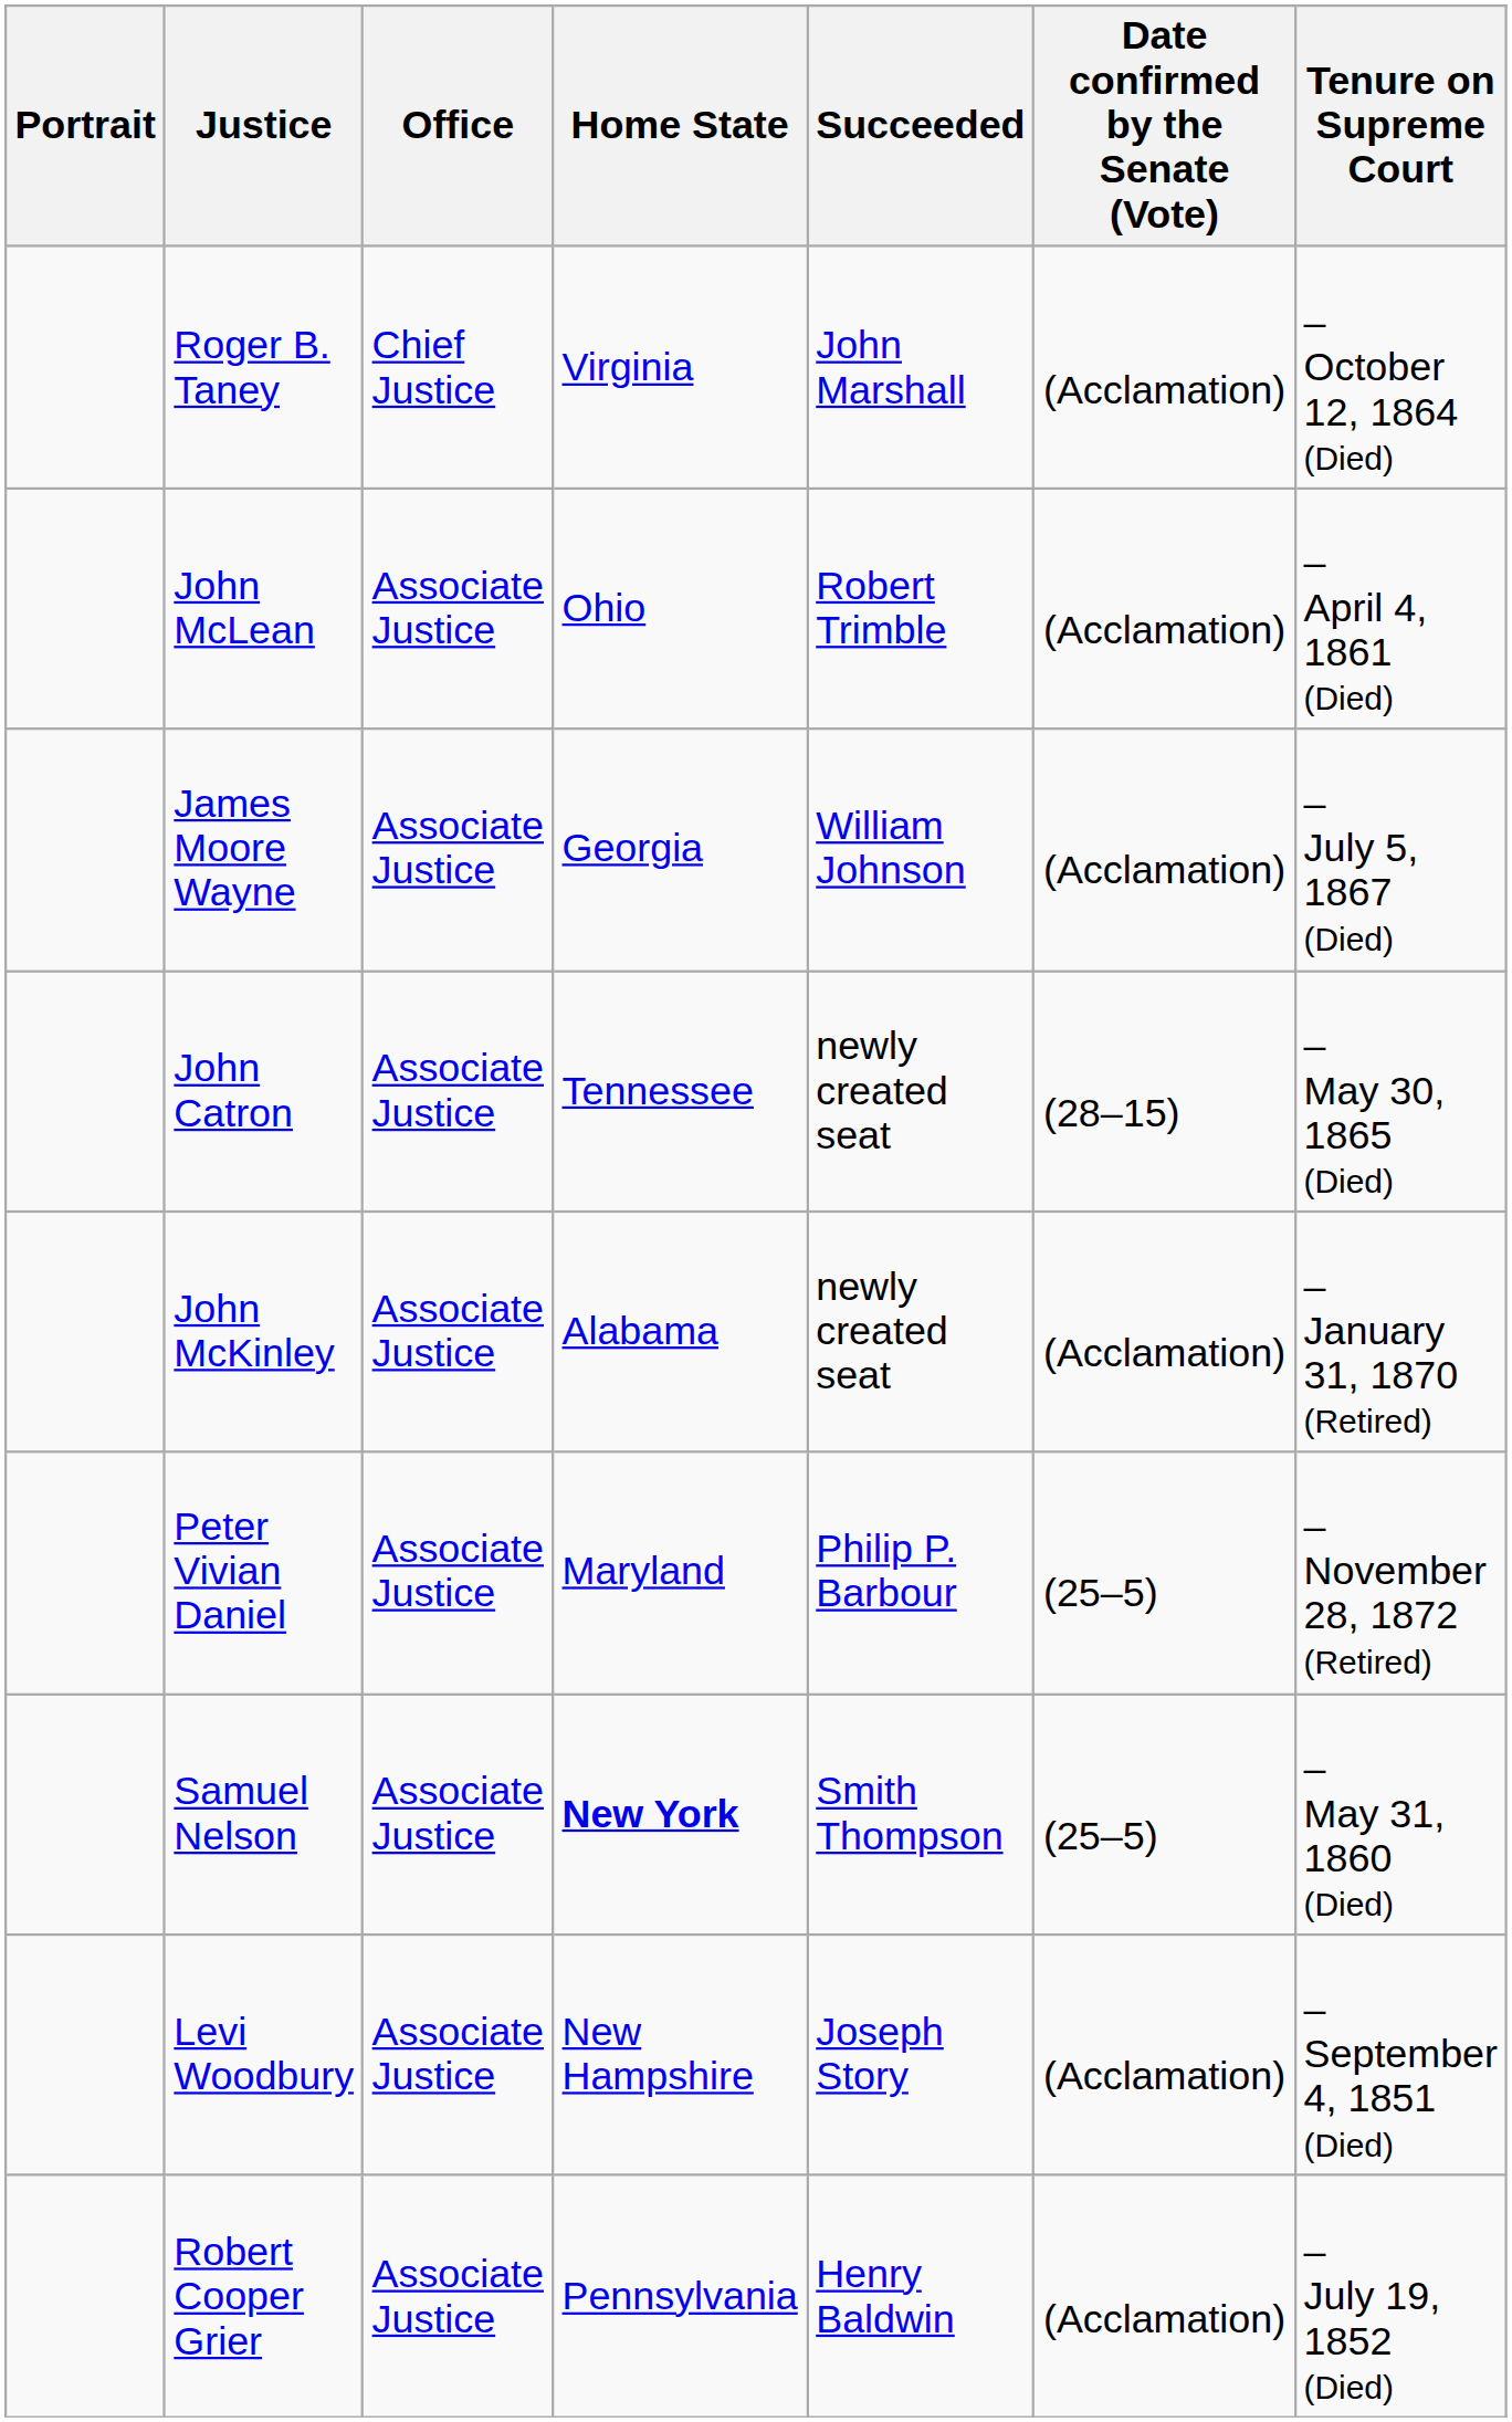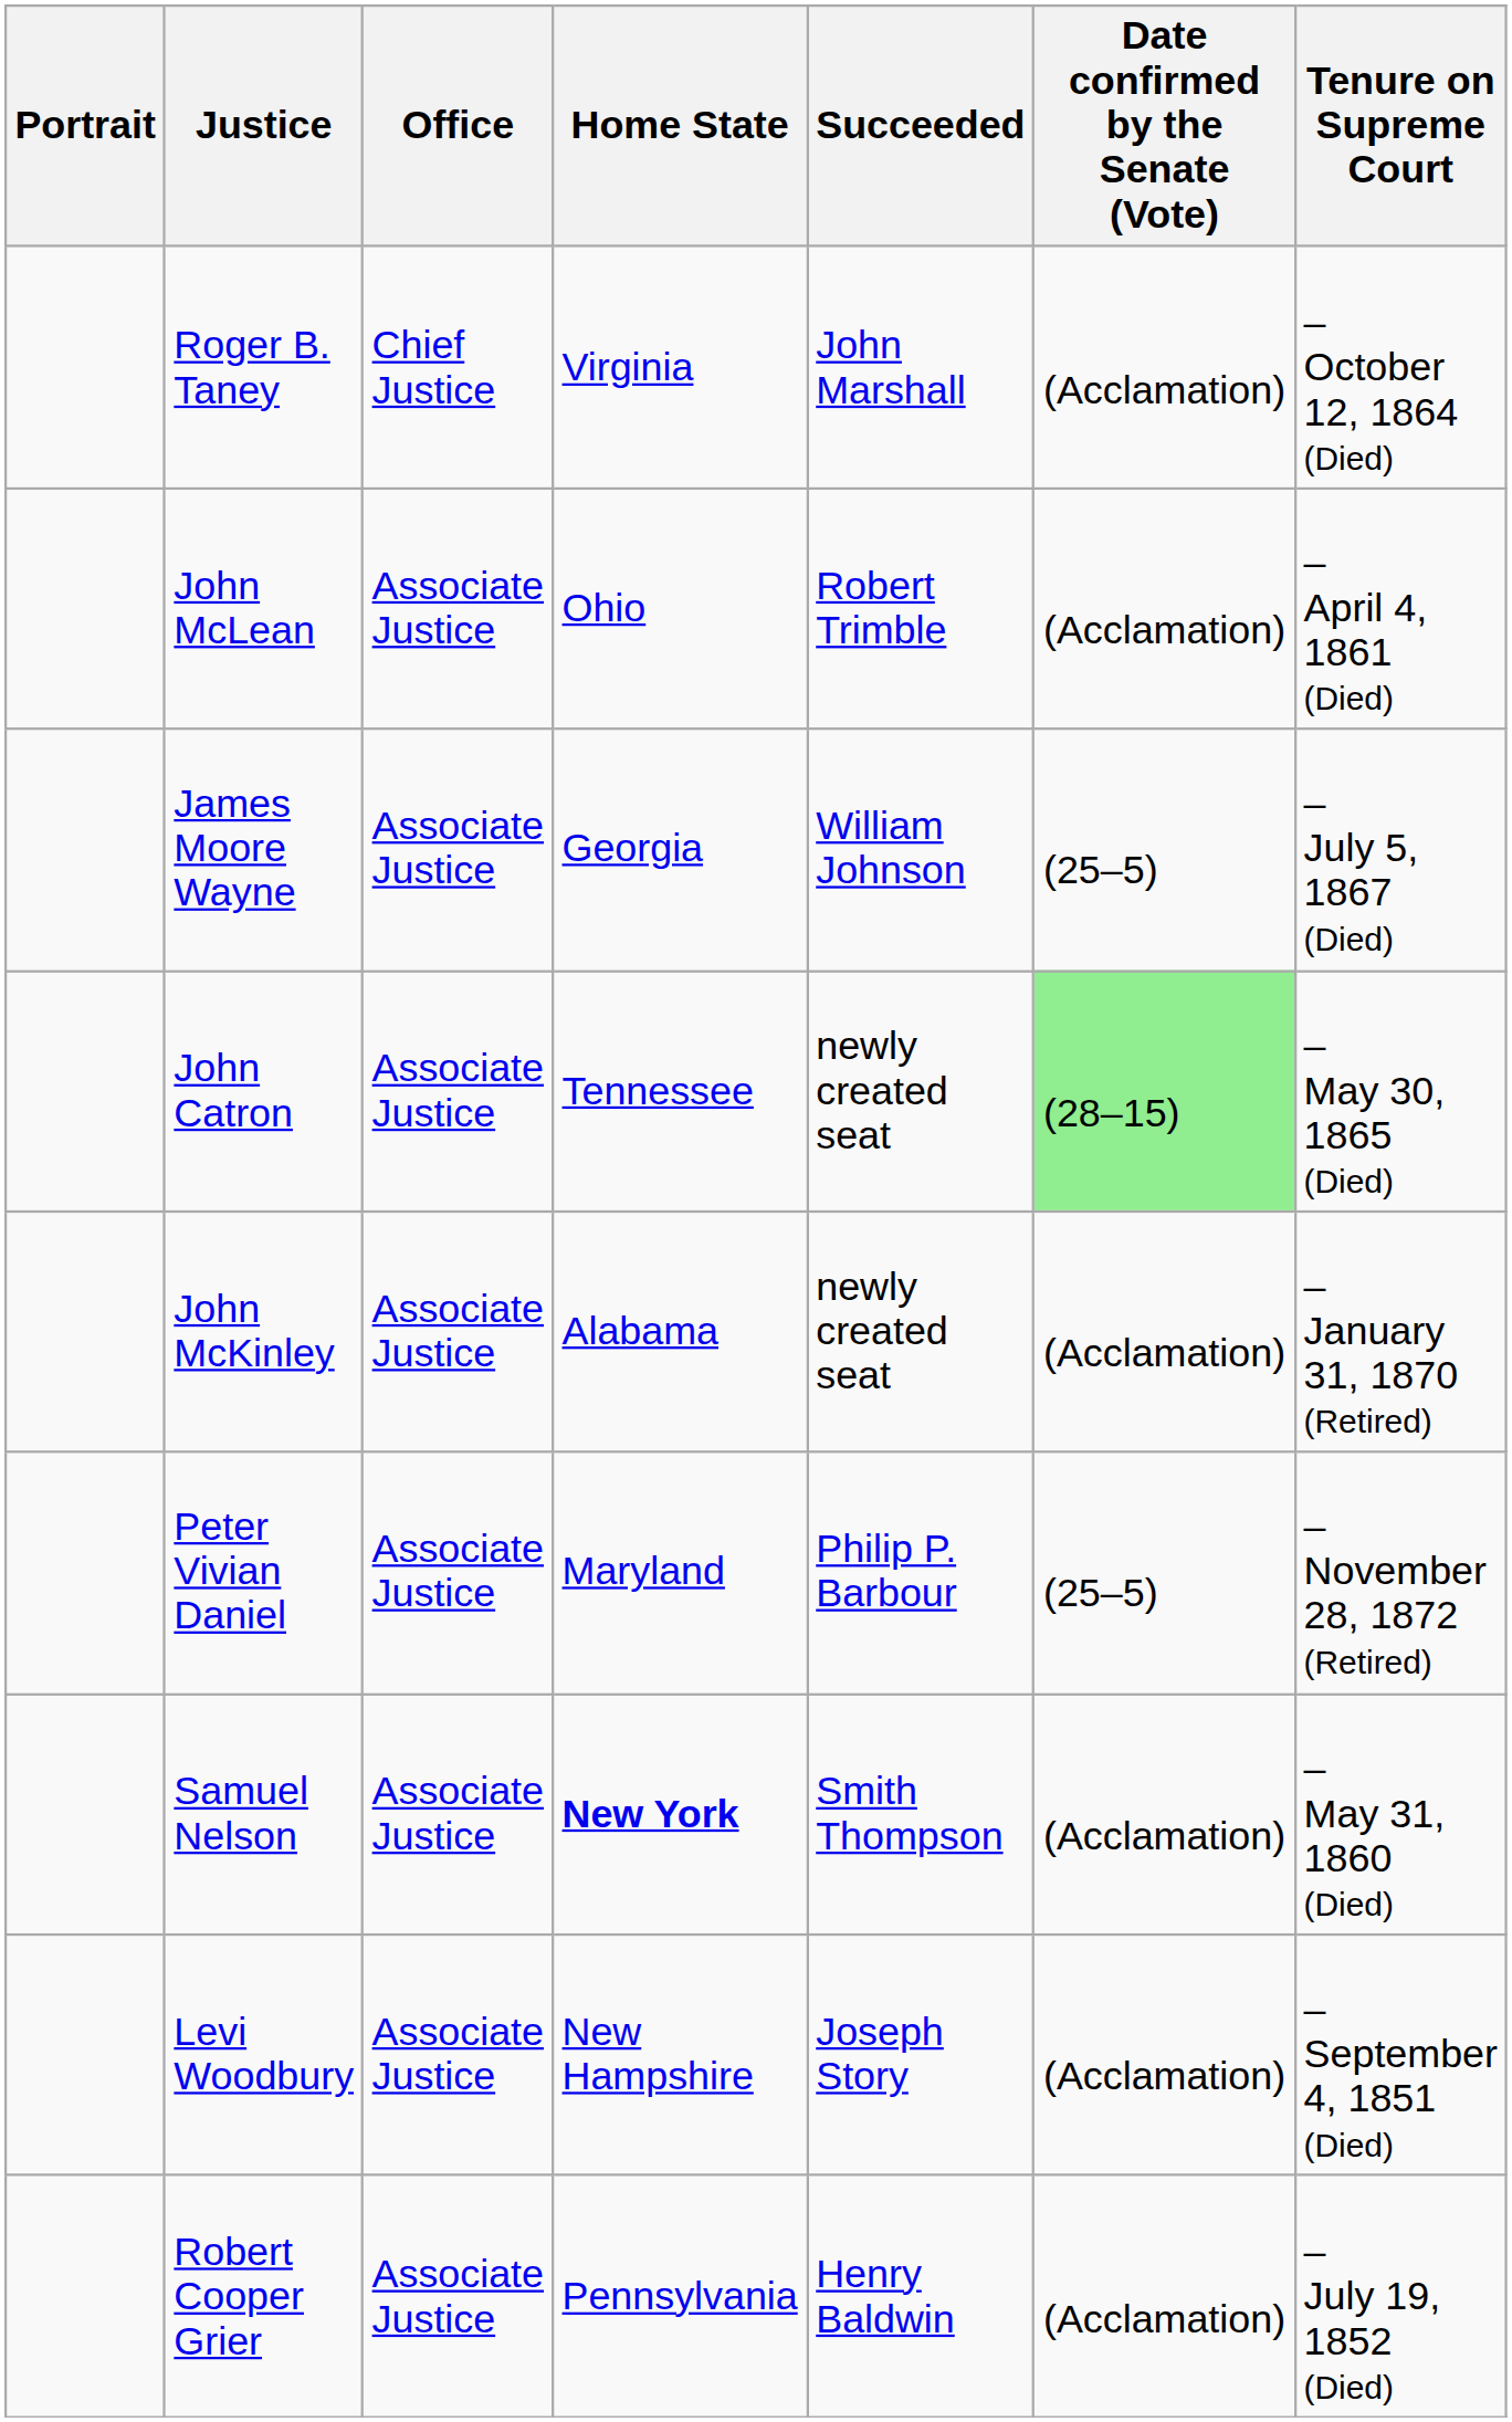James Moore Wayne | Date confirmed by the Senate (Vote): (Acclamation) -> (25–5)
John Catron | Date confirmed by the Senate (Vote): no background -> lightgreen background
Samuel Nelson | Date confirmed by the Senate (Vote): (25–5) -> (Acclamation)
